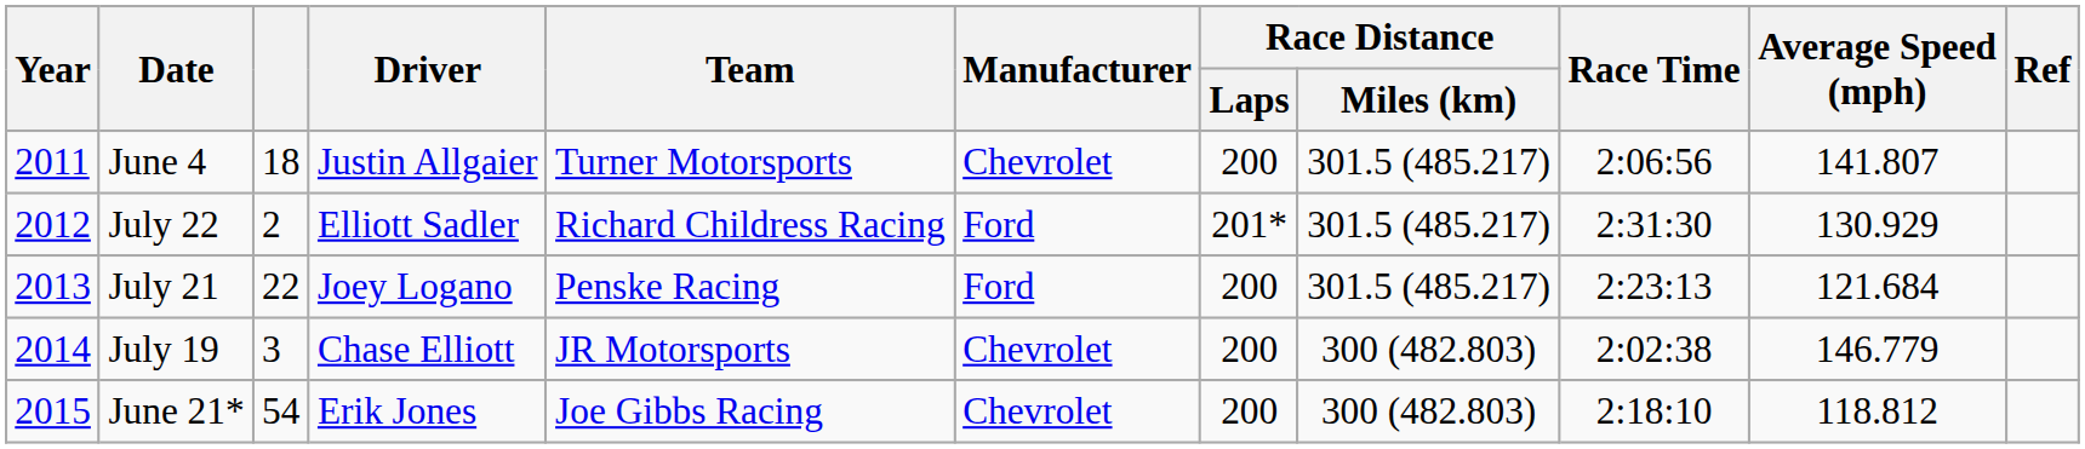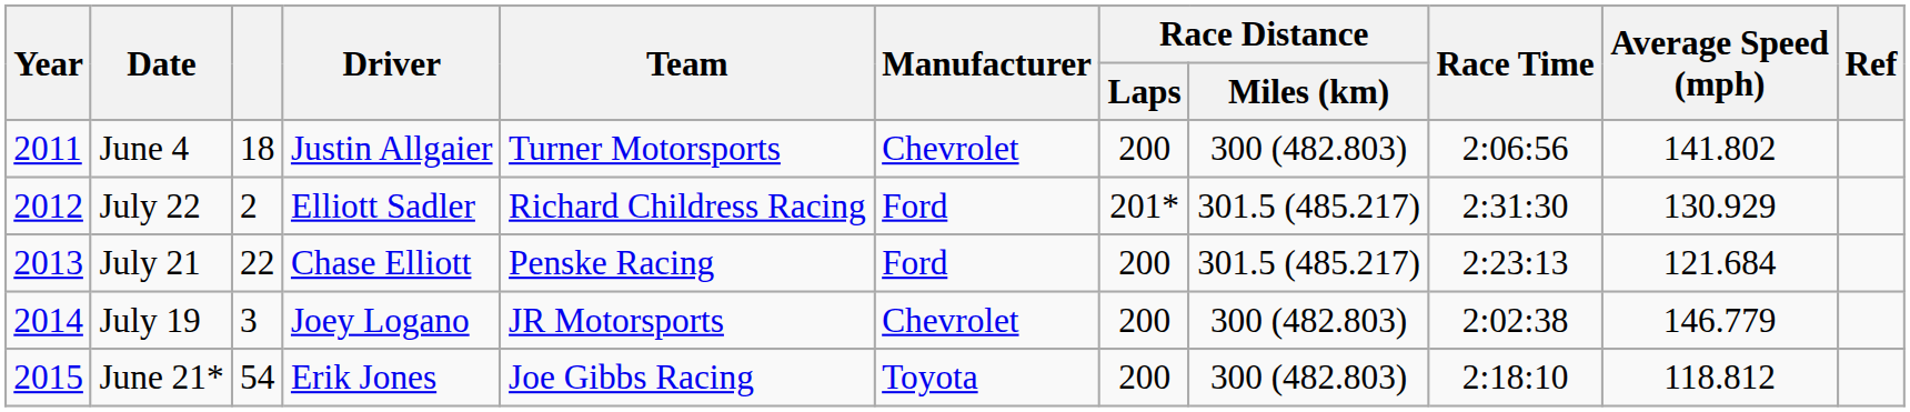June 4 | Race Distance / Miles (km): 301.5 (485.217) -> 300 (482.803)
June 4 | Average Speed (mph): 141.807 -> 141.802
July 21 | Driver: Joey Logano -> Chase Elliott
July 19 | Driver: Chase Elliott -> Joey Logano
June 21* | Manufacturer: Chevrolet -> Toyota
